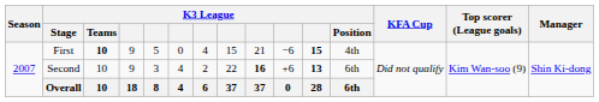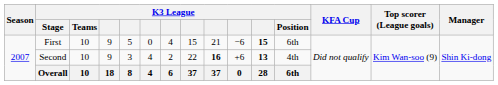First | K3 League / Teams: bold -> normal
First | K3 League / Position: 4th -> 6th
Second | K3 League / Position: 6th -> 4th
